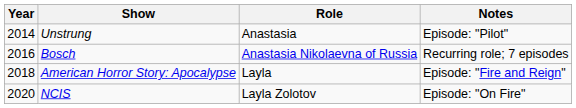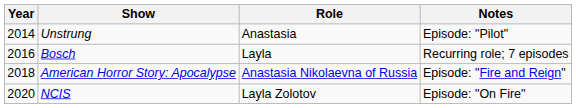Bosch | Role: Anastasia Nikolaevna of Russia -> Layla
American Horror Story: Apocalypse | Role: Layla -> Anastasia Nikolaevna of Russia
